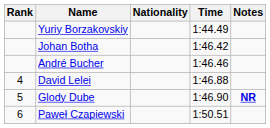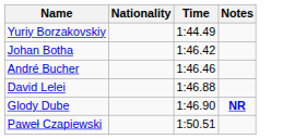- column: Rank | 4 | 5 | 6
